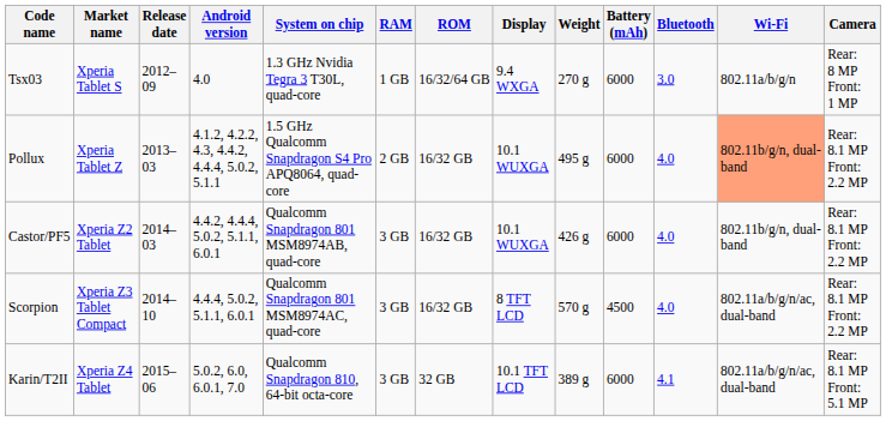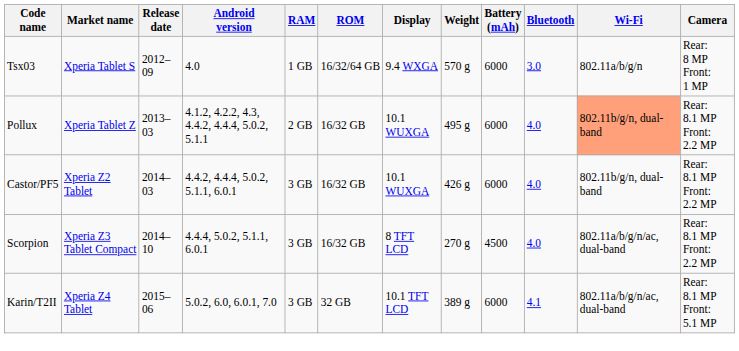- column: System on chip | 1.3 GHz Nvidia Tegra 3 T30L, quad-core | 1.5 GHz Qualcomm Snapdragon S4 Pro APQ8064, quad-core | Qualcomm Snapdragon 801 MSM8974AB, quad-core | Qualcomm Snapdragon 801 MSM8974AC, quad-core | Qualcomm Snapdragon 810, 64-bit octa-core
Tsx03 | Weight: 270 g -> 570 g
Scorpion | Weight: 570 g -> 270 g
